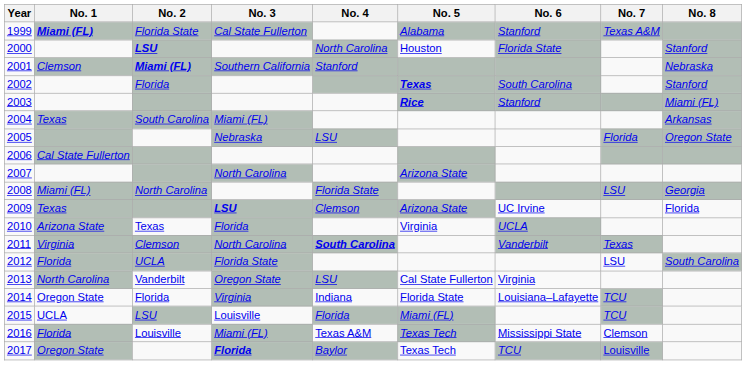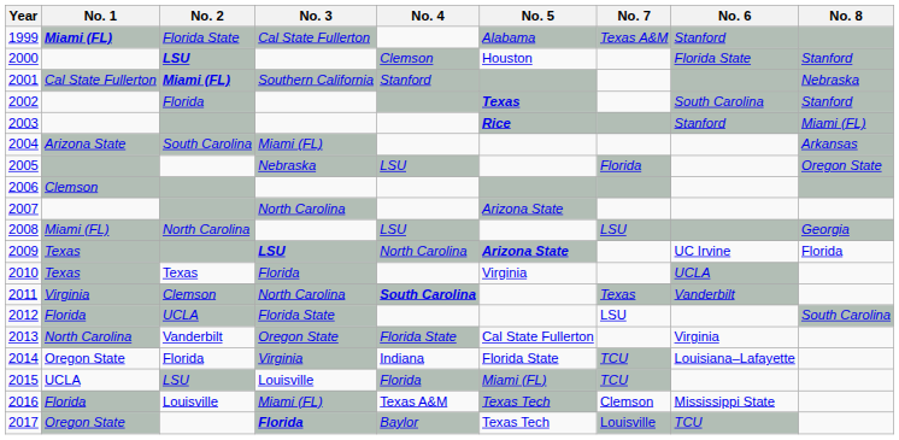columns swapped: No. 6 <-> No. 7
2000 | No. 4: North Carolina -> Clemson
2001 | No. 1: Clemson -> Cal State Fullerton
2004 | No. 1: Texas -> Arizona State
2006 | No. 1: Cal State Fullerton -> Clemson
2008 | No. 4: Florida State -> LSU
2009 | No. 4: Clemson -> North Carolina
2009 | No. 5: normal -> bold
2010 | No. 1: Arizona State -> Texas
2013 | No. 4: LSU -> Florida State
